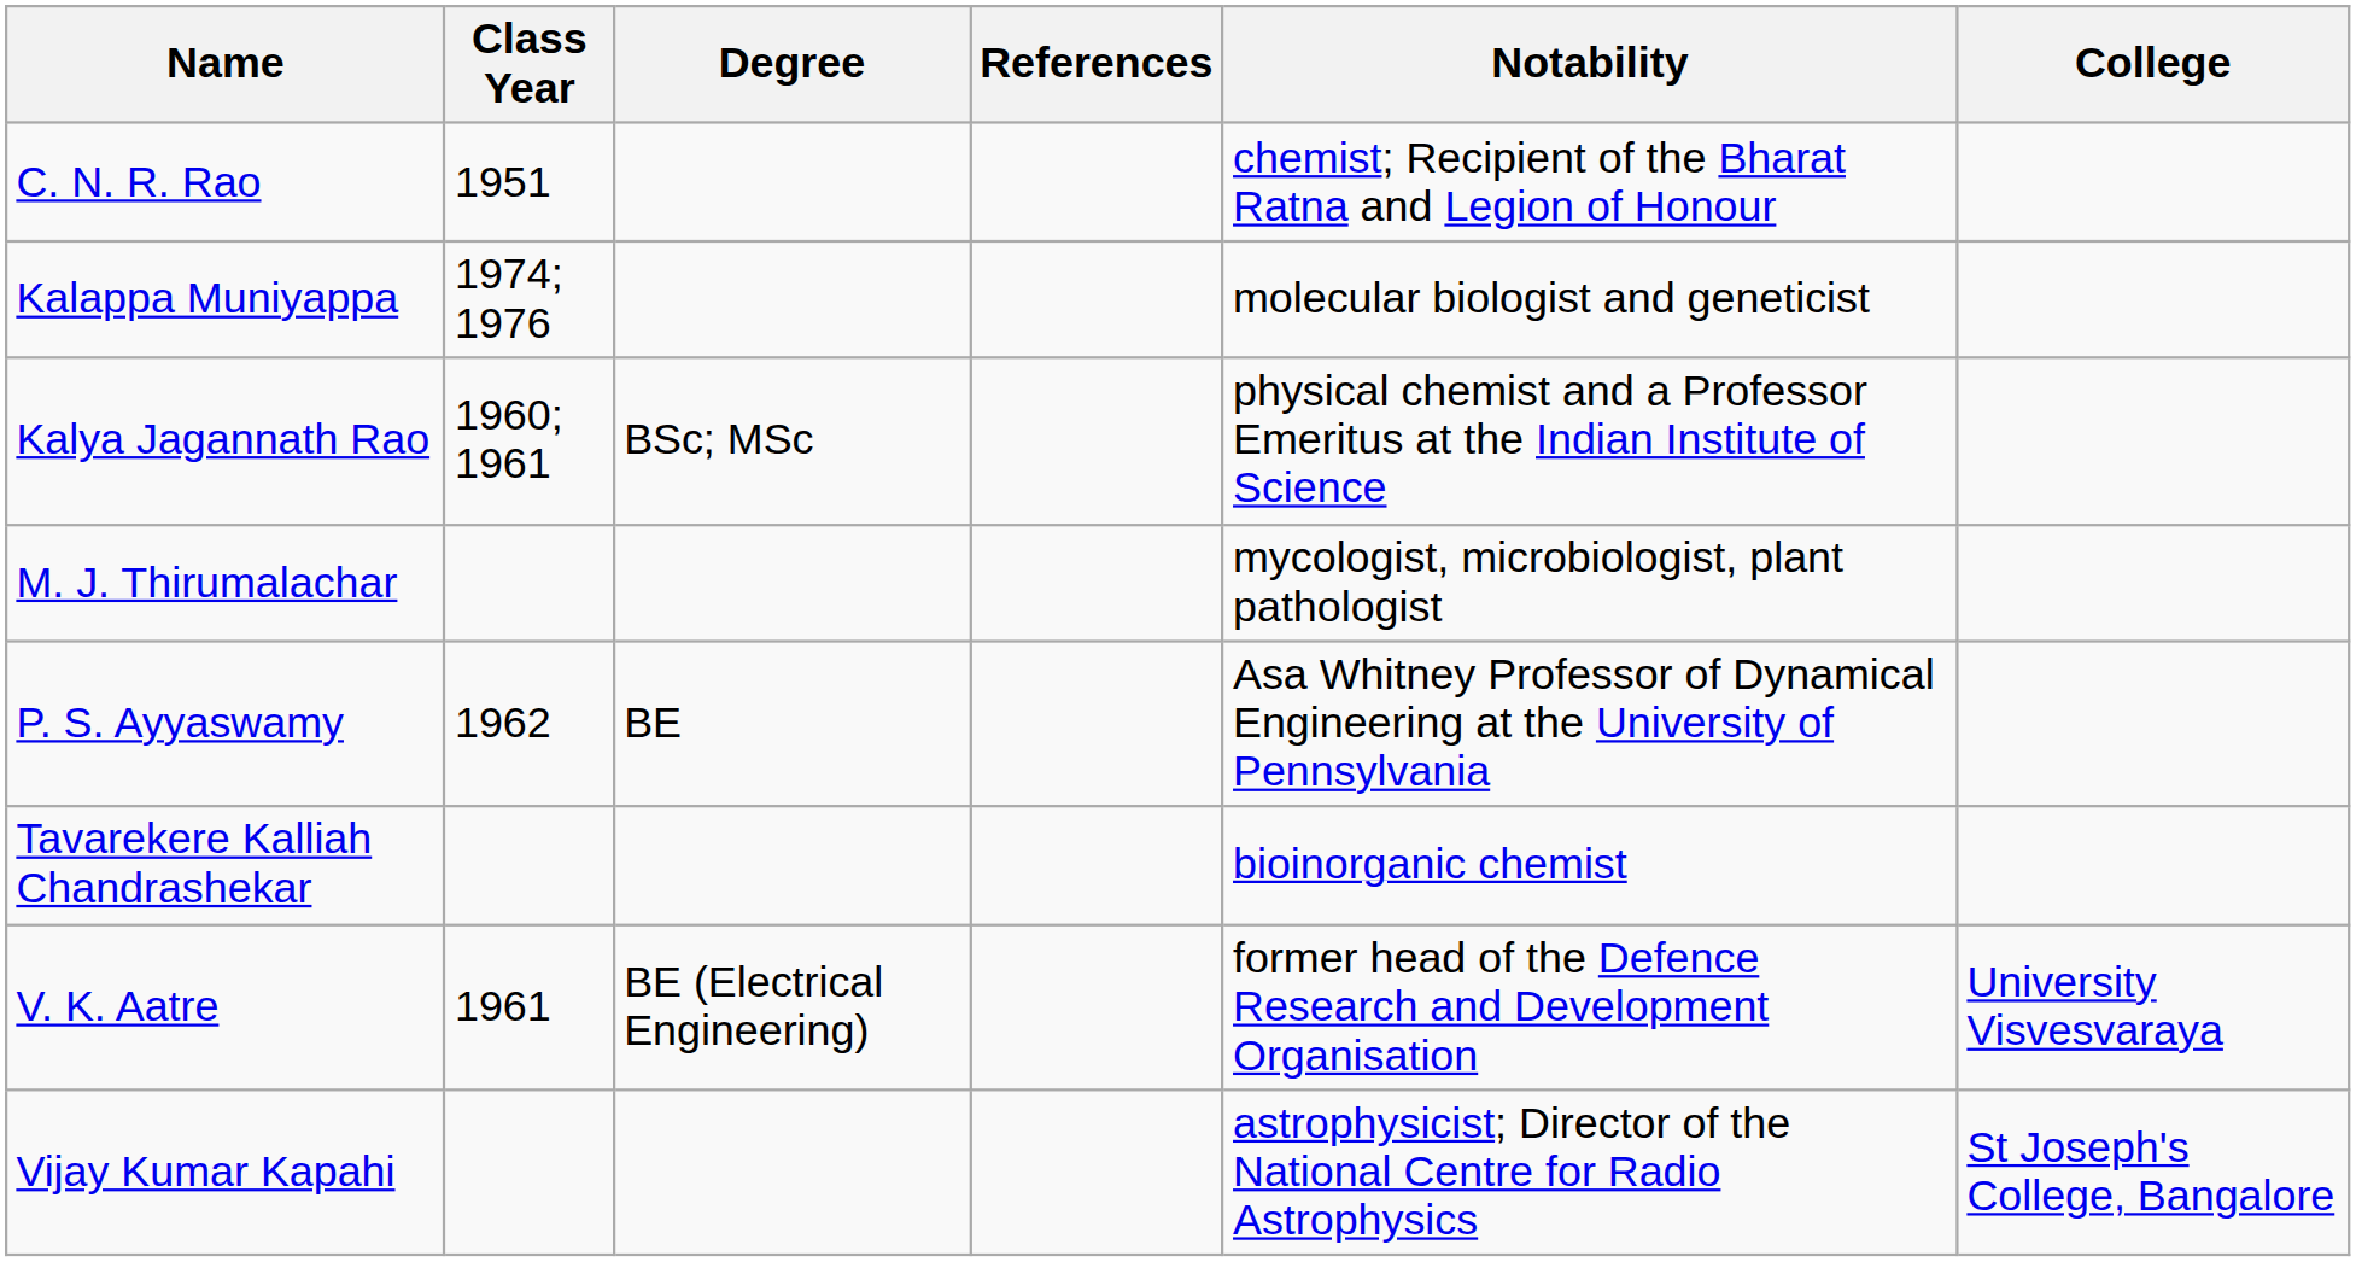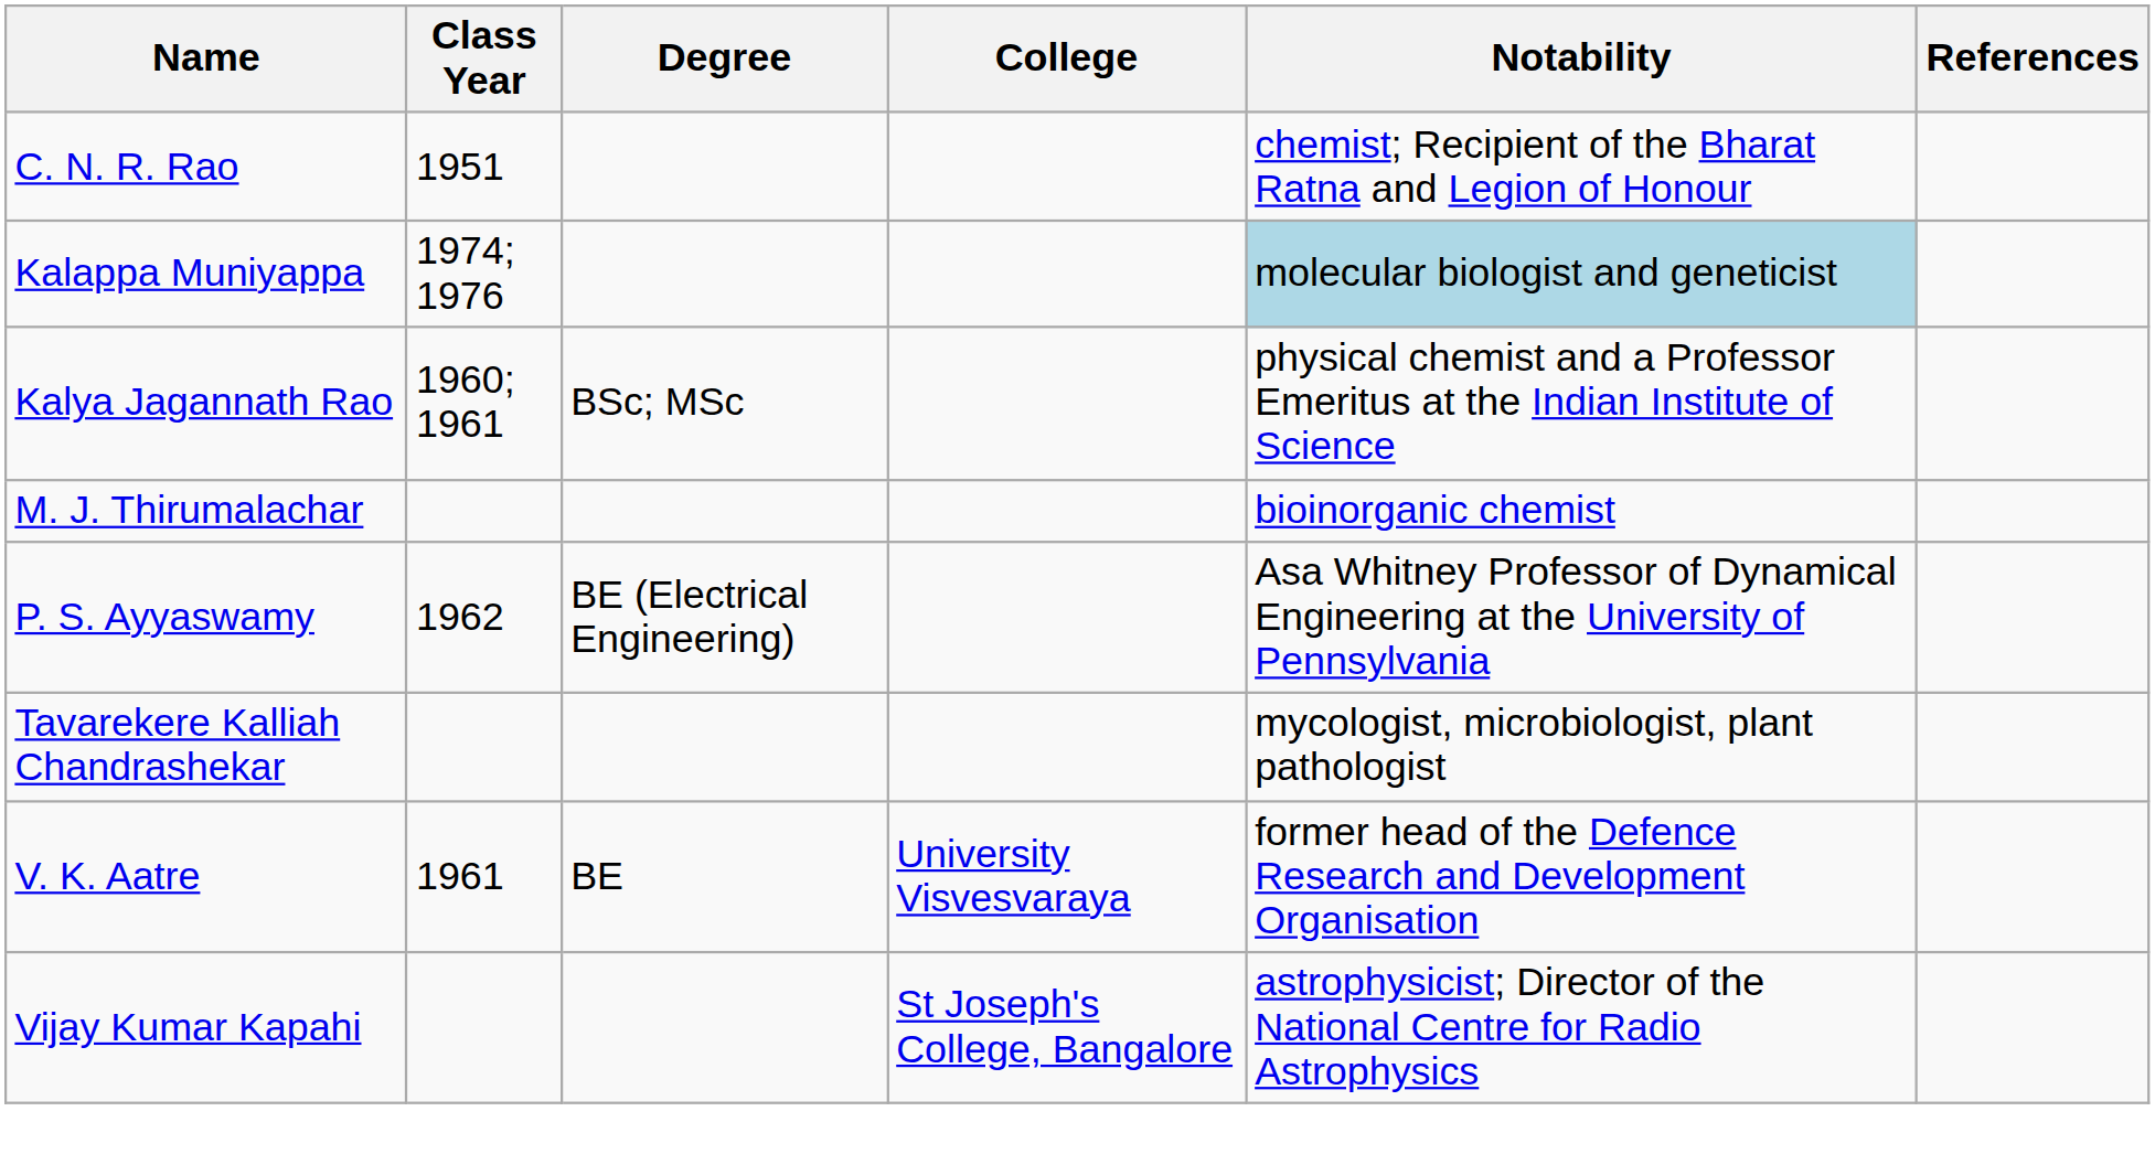columns swapped: College <-> References
Kalappa Muniyappa | Notability: no background -> lightblue background
M. J. Thirumalachar | Notability: mycologist, microbiologist, plant pathologist -> bioinorganic chemist
P. S. Ayyaswamy | Degree: BE -> BE (Electrical Engineering)
Tavarekere Kalliah Chandrashekar | Notability: bioinorganic chemist -> mycologist, microbiologist, plant pathologist
V. K. Aatre | Degree: BE (Electrical Engineering) -> BE
